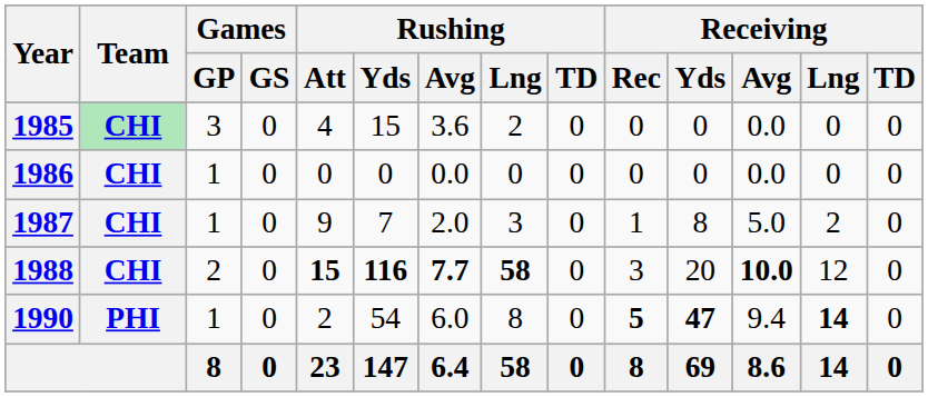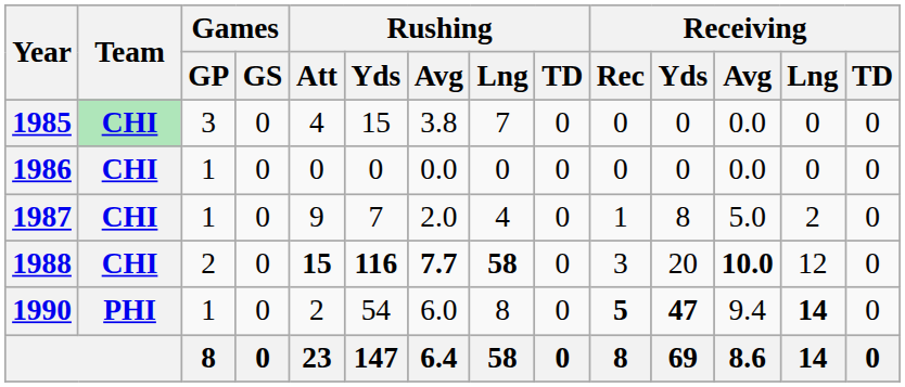1985 | Rushing / Avg: 3.6 -> 3.8
1985 | Rushing / Lng: 2 -> 7
1987 | Rushing / Lng: 3 -> 4
